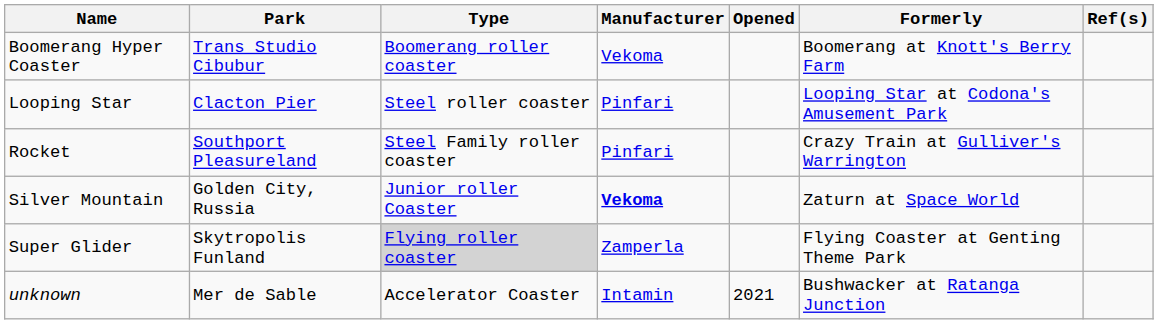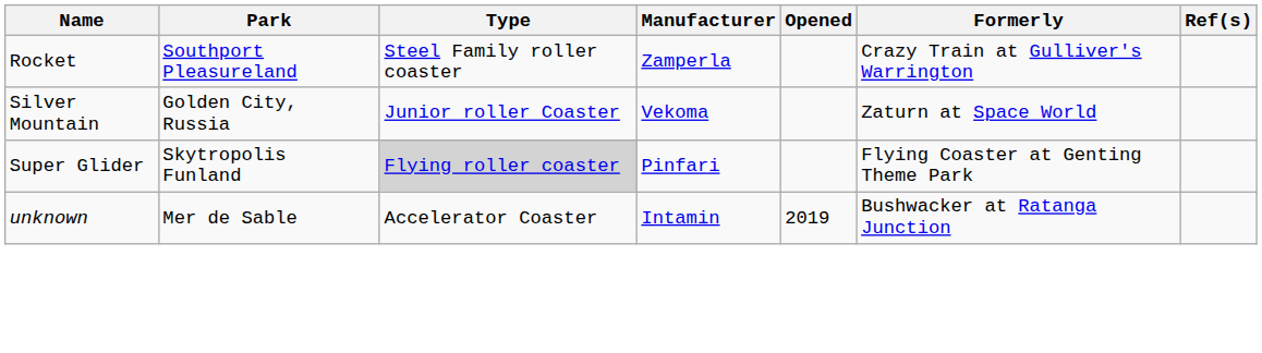- row: Boomerang Hyper Coaster | Trans Studio Cibubur | Boomerang roller coaster | Vekoma | Boomerang at Knott's Berry Farm
- row: Looping Star | Clacton Pier | Steel roller coaster | Pinfari | Looping Star at Codona's Amusement Park
Rocket | Manufacturer: Pinfari -> Zamperla
Silver Mountain | Manufacturer: bold -> normal
Super Glider | Manufacturer: Zamperla -> Pinfari
unknown | Opened: 2021 -> 2019
